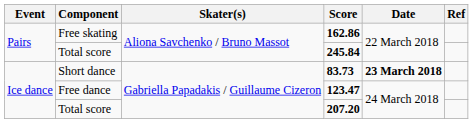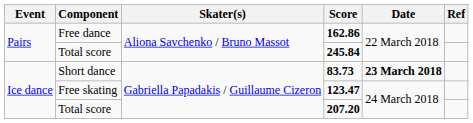162.86 | Component: Free skating -> Free dance
123.47 | Component: Free dance -> Free skating
